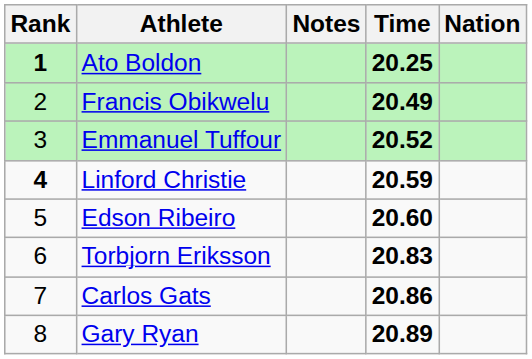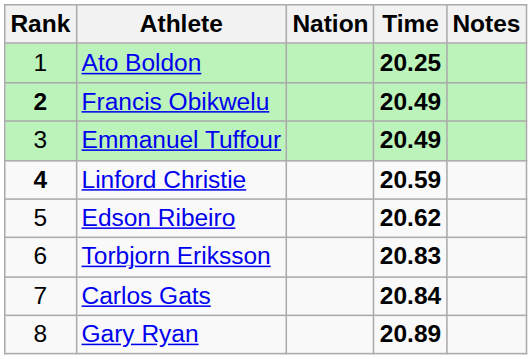columns swapped: Nation <-> Notes
Ato Boldon | Rank: bold -> normal
Francis Obikwelu | Rank: normal -> bold
Emmanuel Tuffour | Time: 20.52 -> 20.49
Edson Ribeiro | Time: 20.60 -> 20.62
Carlos Gats | Time: 20.86 -> 20.84
